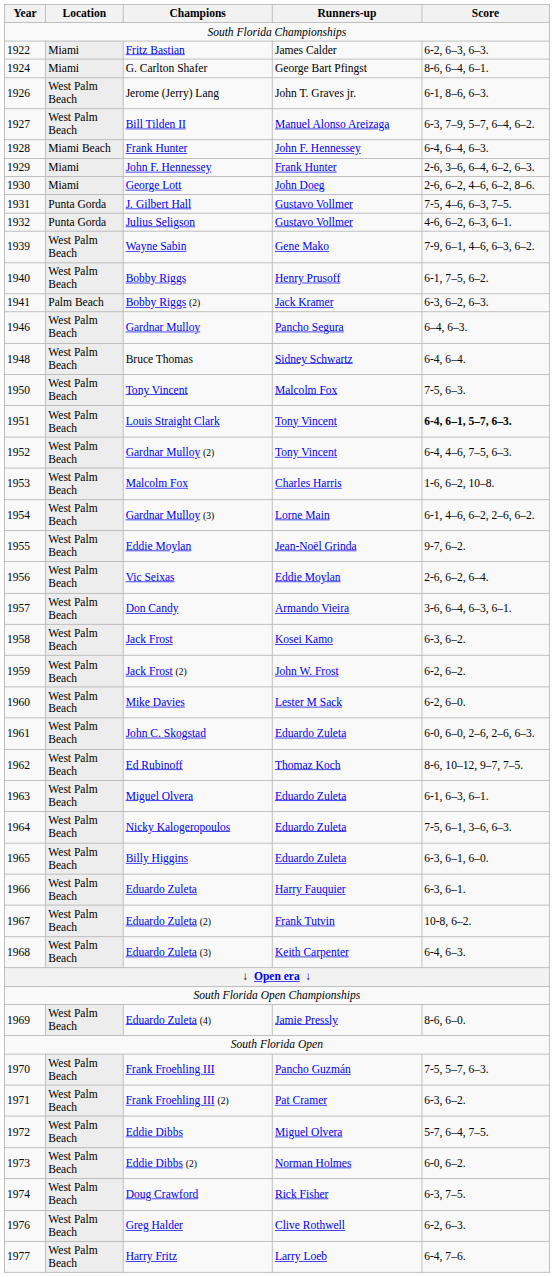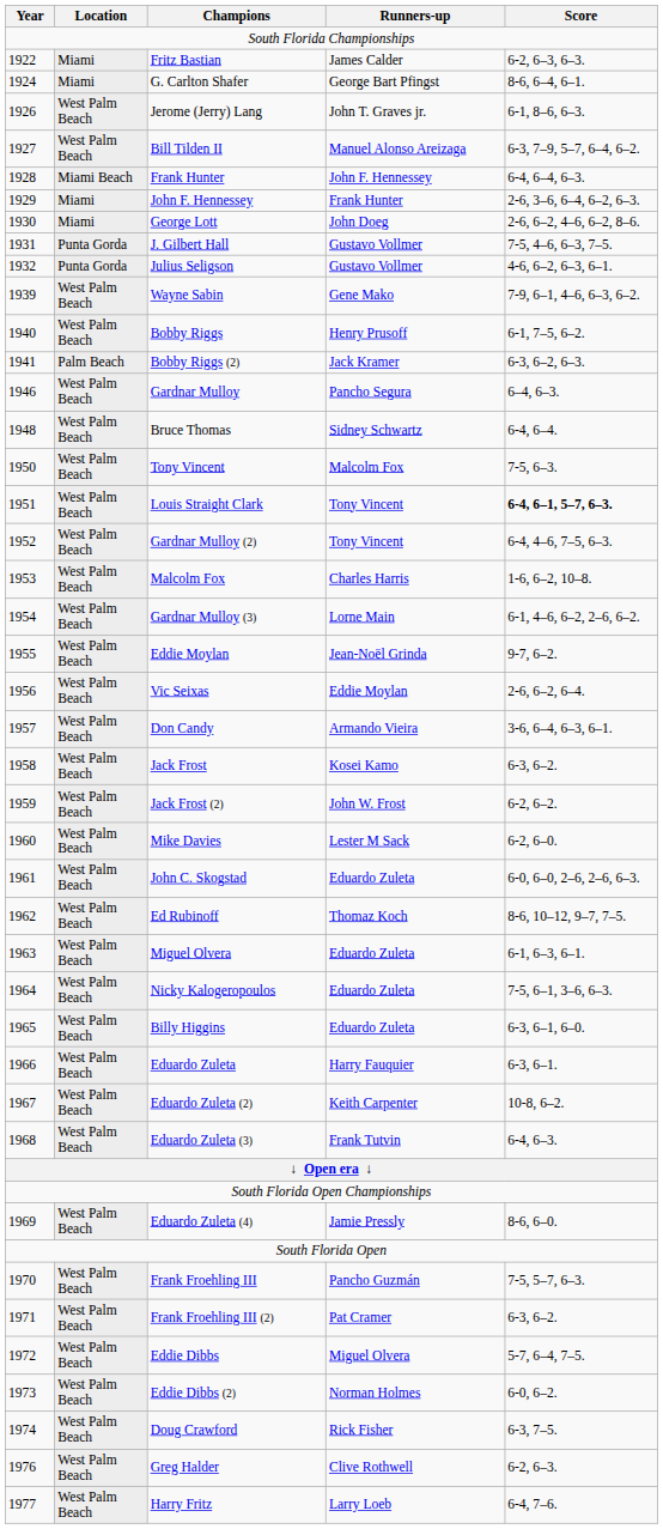Eduardo Zuleta (2) | Runners-up: Frank Tutvin -> Keith Carpenter
Eduardo Zuleta (3) | Runners-up: Keith Carpenter -> Frank Tutvin
